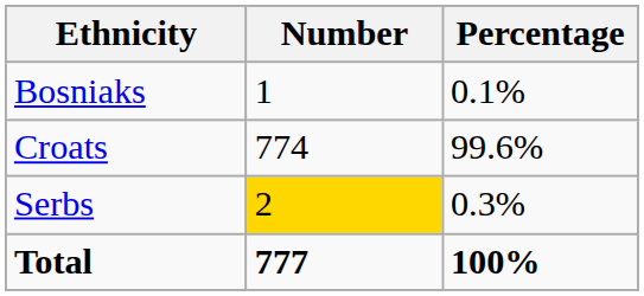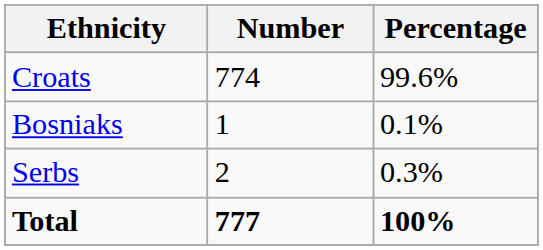rows swapped: Croats <-> Bosniaks
Serbs | Number: gold background -> no background
